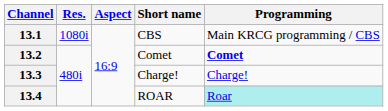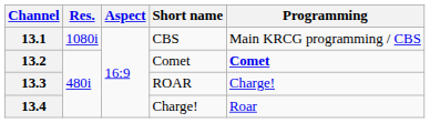13.3 | Short name: Charge! -> ROAR
13.4 | Short name: ROAR -> Charge!
13.4 | Programming: paleturquoise background -> no background
